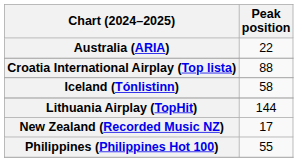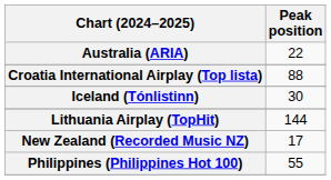Iceland (Tónlistinn) | Peak position: 58 -> 30
